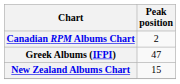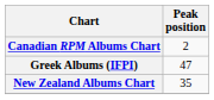New Zealand Albums Chart | Peak position: 15 -> 35
